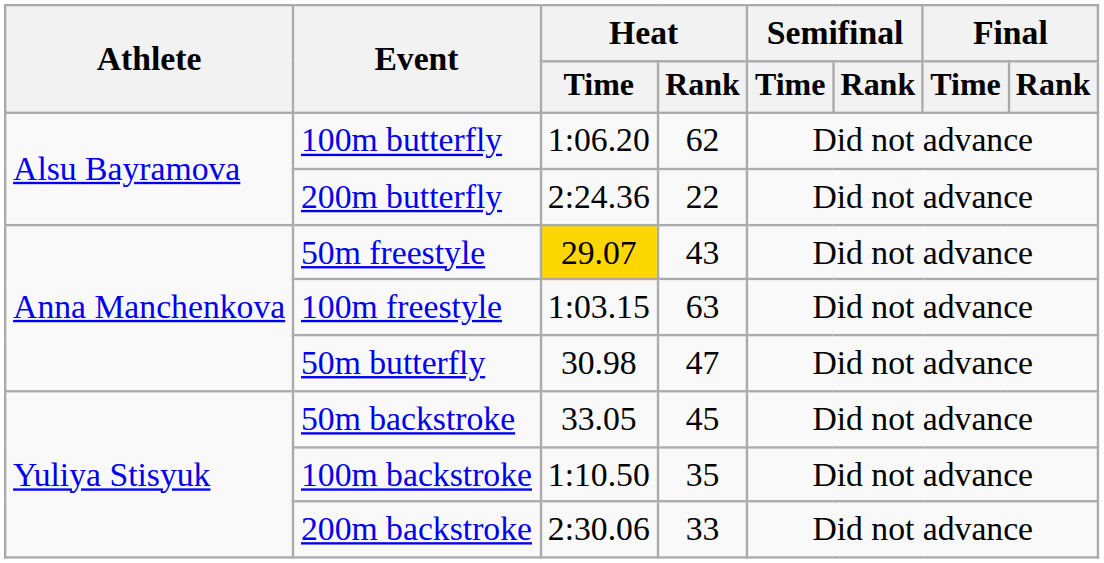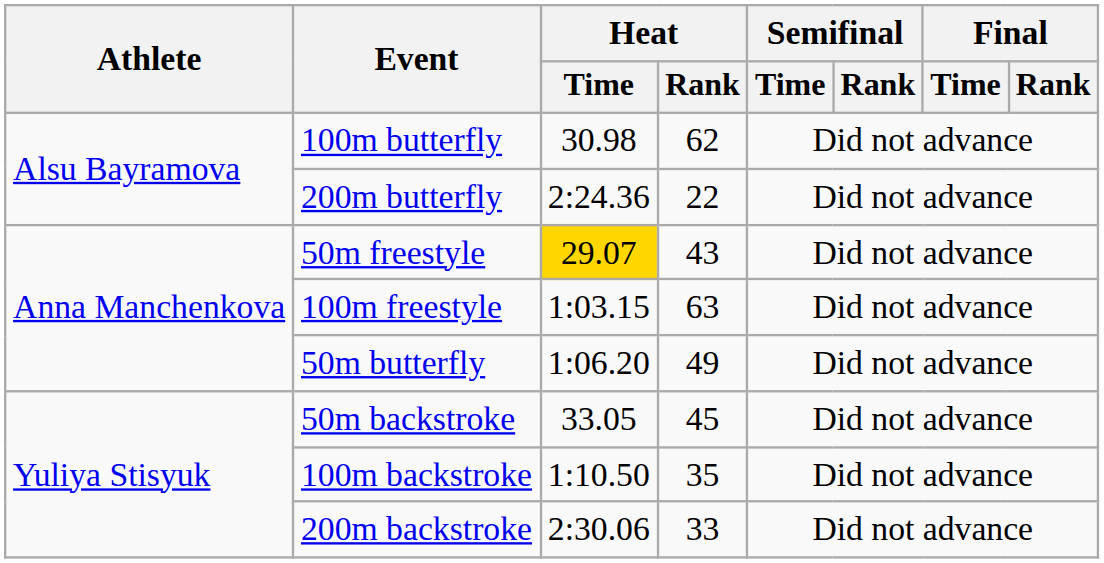100m butterfly | Heat / Time: 1:06.20 -> 30.98
50m butterfly | Heat / Time: 30.98 -> 1:06.20
50m butterfly | Heat / Rank: 47 -> 49
